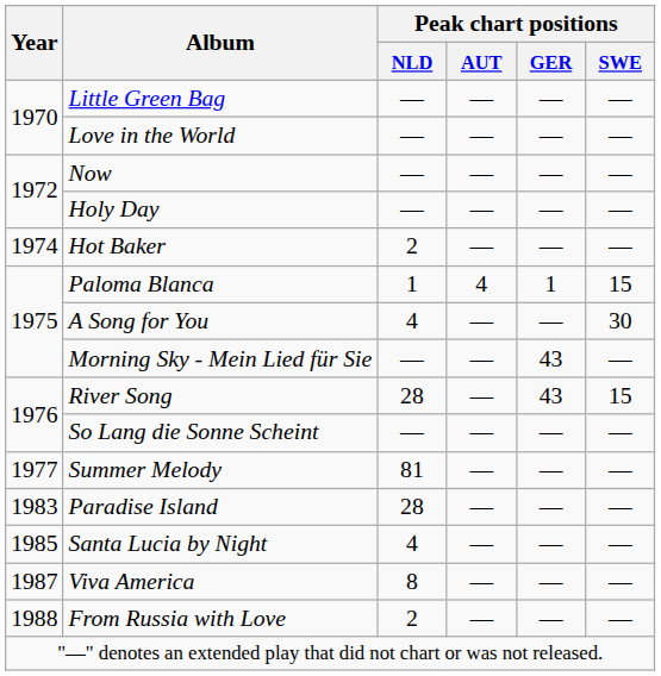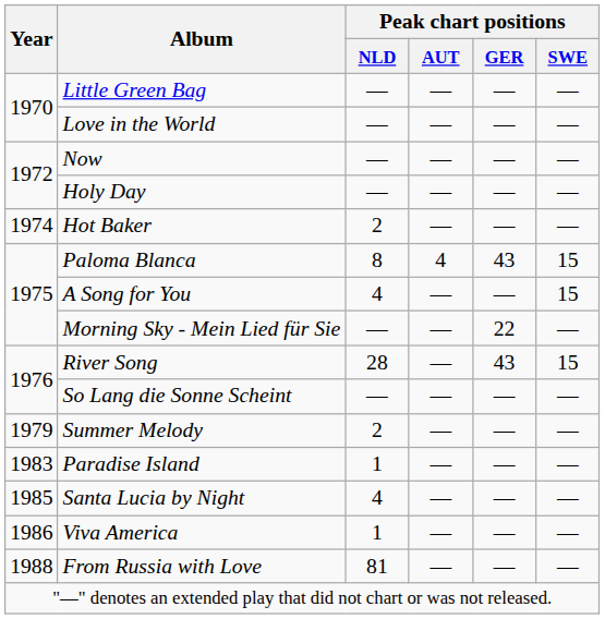Paloma Blanca | Peak chart positions / NLD: 1 -> 8
Paloma Blanca | Peak chart positions / GER: 1 -> 43
A Song for You | Peak chart positions / SWE: 30 -> 15
Morning Sky - Mein Lied für Sie | Peak chart positions / GER: 43 -> 22
Summer Melody | Year: 1977 -> 1979
Summer Melody | Peak chart positions / NLD: 81 -> 2
Paradise Island | Peak chart positions / NLD: 28 -> 1
Viva America | Year: 1987 -> 1986
Viva America | Peak chart positions / NLD: 8 -> 1
From Russia with Love | Peak chart positions / NLD: 2 -> 81
